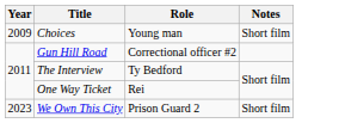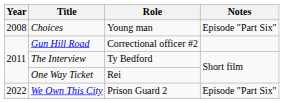Choices | Year: 2009 -> 2008
Choices | Notes: Short film -> Episode "Part Six"
We Own This City | Year: 2023 -> 2022
We Own This City | Notes: Short film -> Episode "Part Six"
